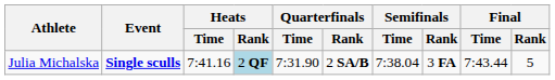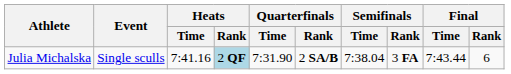Julia Michalska | Event: bold -> normal
Julia Michalska | Final / Rank: 5 -> 6
